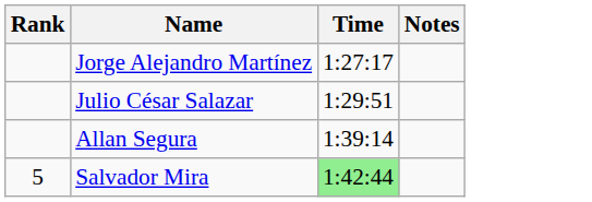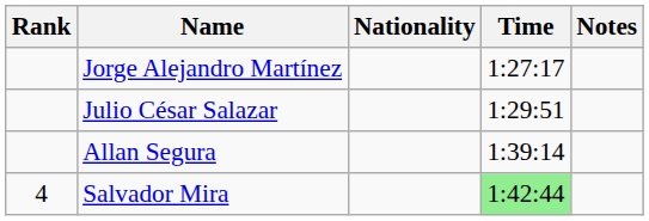+ column: Nationality
Salvador Mira | Rank: 5 -> 4
